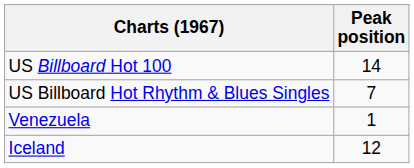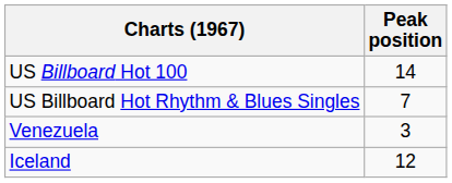Venezuela | Peak position: 1 -> 3
